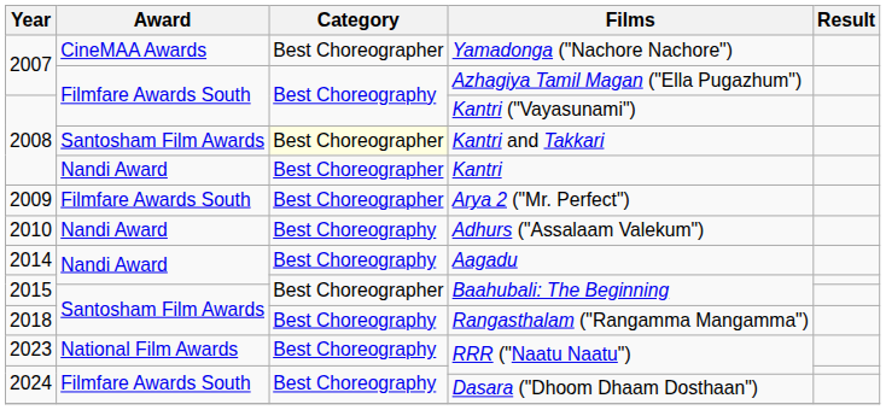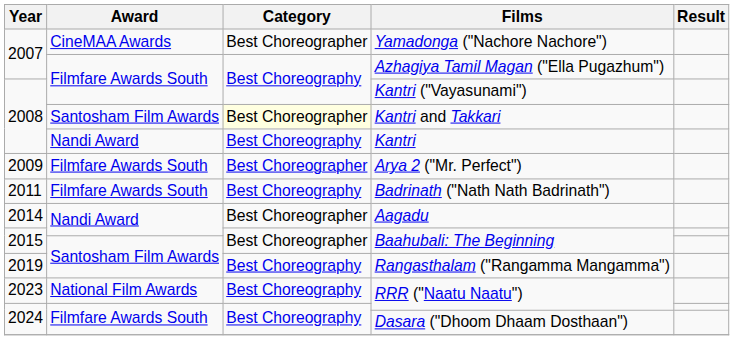Kantri | Category: Best Choreographer -> Best Choreography
- row: 2010 | Nandi Award | Best Choreography | Adhurs ("Assalaam Valekum")
+ row: 2011 | Filmfare Awards South | Best Choreography | Badrinath ("Nath Nath Badrinath")
Aagadu | Category: Best Choreography -> Best Choreographer
Rangasthalam ("Rangamma Mangamma") | Year: 2018 -> 2019
